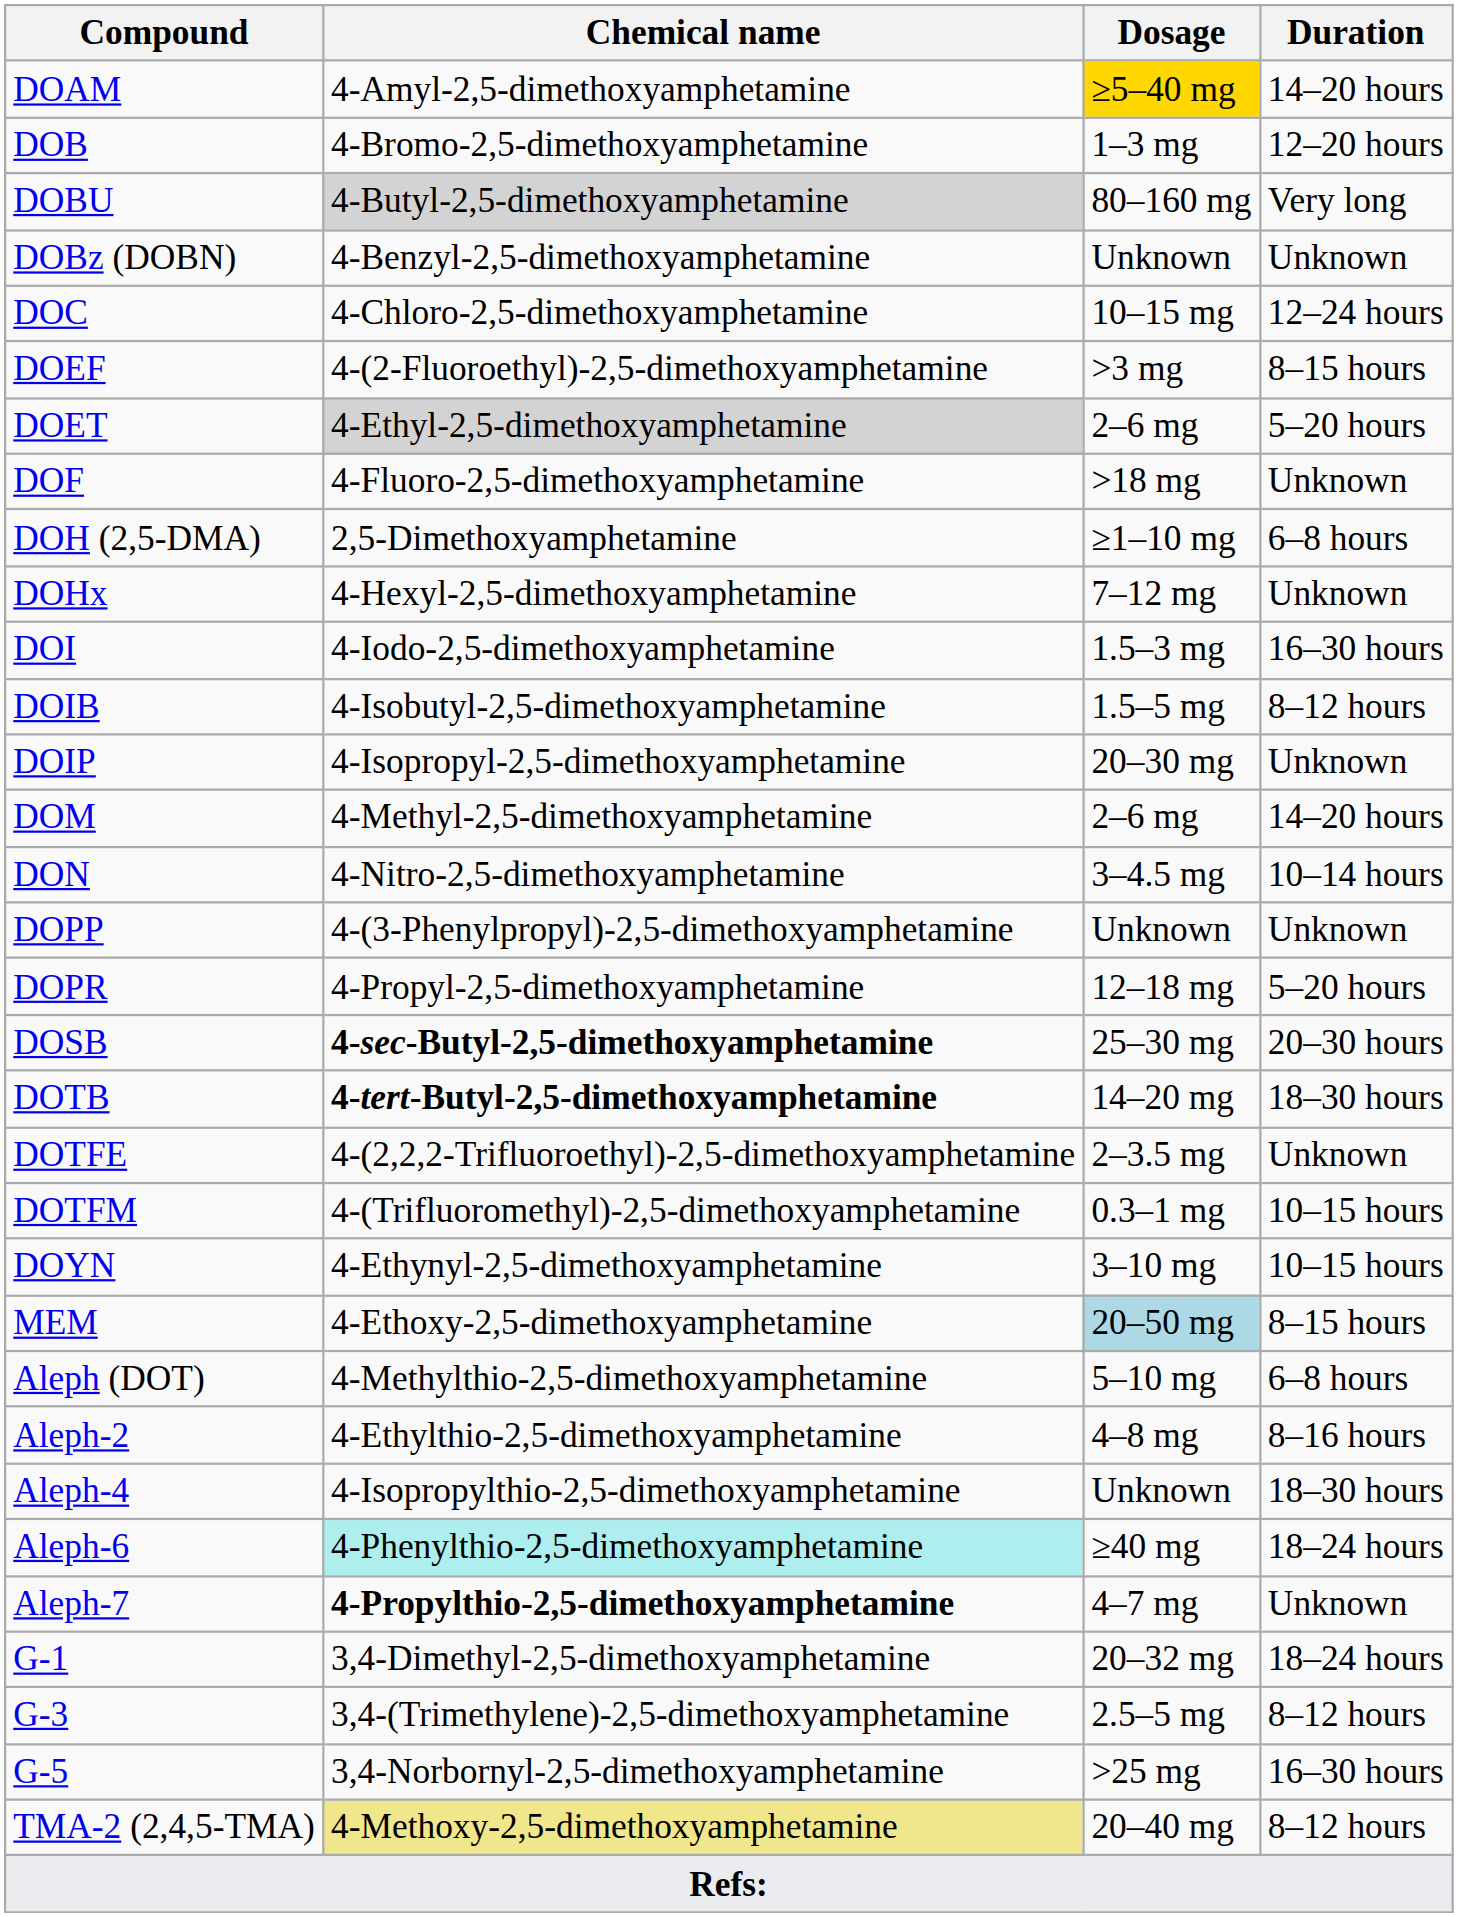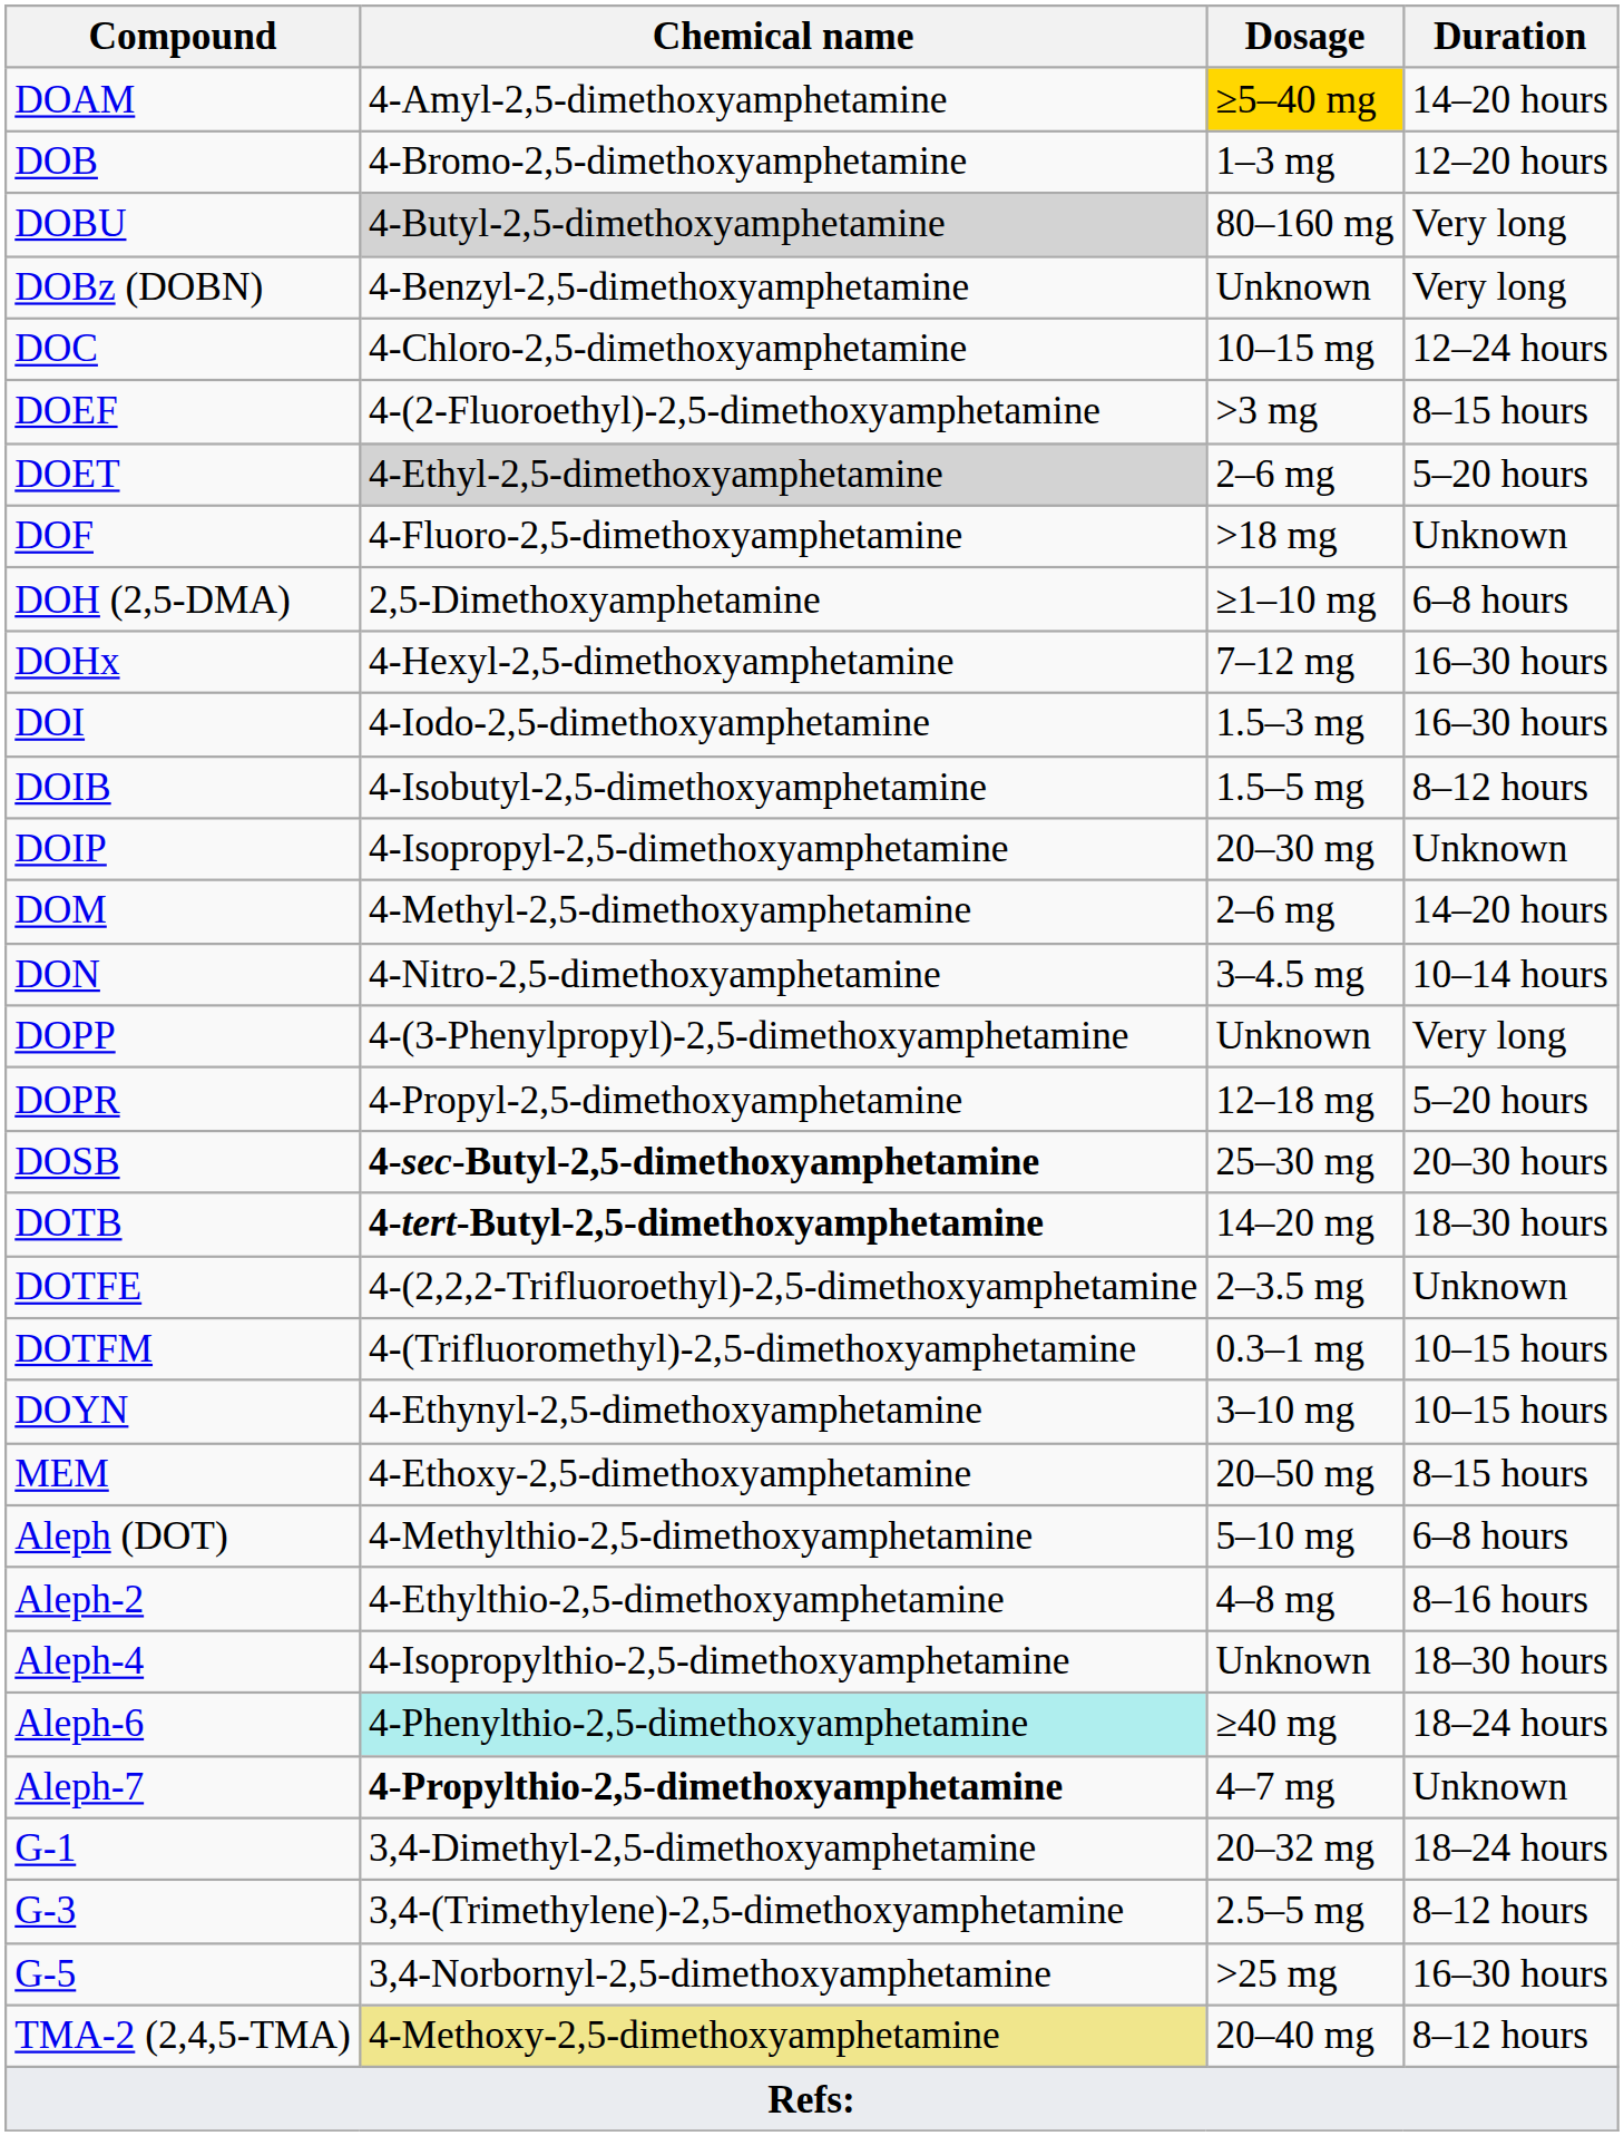DOBz (DOBN) | Duration: Unknown -> Very long
DOHx | Duration: Unknown -> 16–30 hours
DOPP | Duration: Unknown -> Very long
MEM | Dosage: lightblue background -> no background
